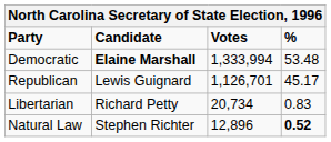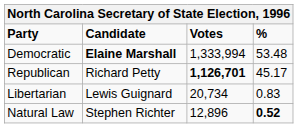Republican | Candidate: Lewis Guignard -> Richard Petty
Republican | Votes: normal -> bold
Libertarian | Candidate: Richard Petty -> Lewis Guignard
